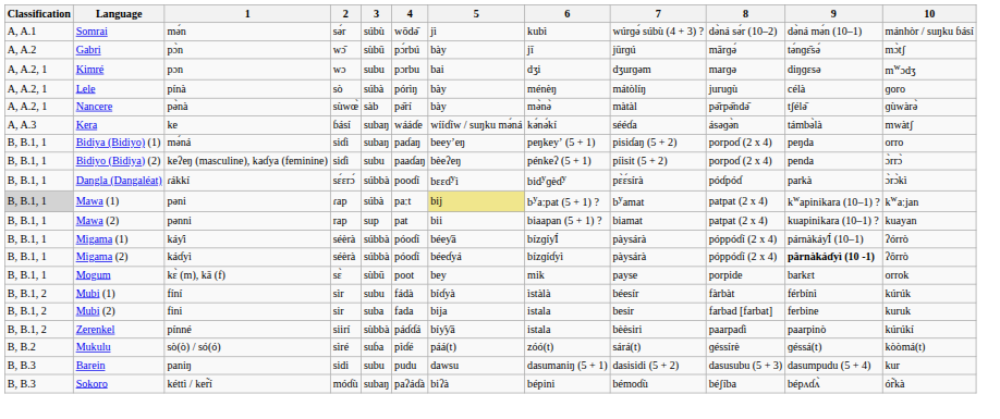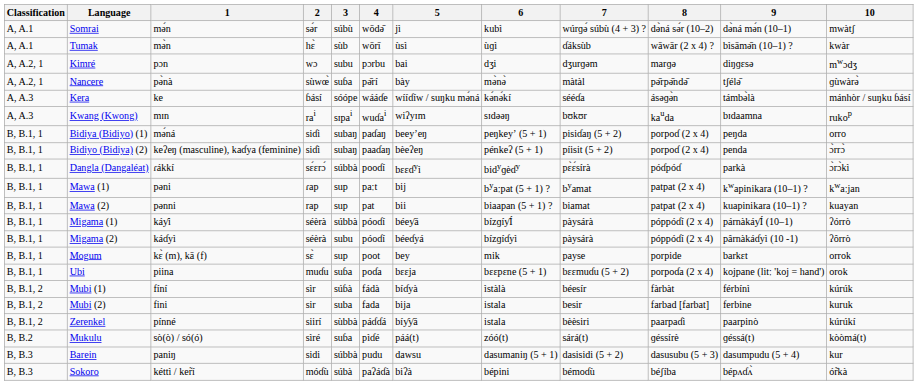Somrai | 10: mánhòr / suŋku ɓásí -> mwàtʃ
+ row: A, A.1 | Tumak | mə̀n | hɛ̀ | sùb | wōrī | ùsì | ùɡì | ɗáksùb | wāwār (2 x 4) ? | bìsāmə̄n (10–1) ? | kwàr
- row: A, A.2 | Gabri | pɔ̀n | wɔ̄ | sùbū | pɔ́rbú | bày | jī | jūrɡú | mārɡə́ | tə́nɡɛ̄sə́ | mɔ̀tʃ
- row: A, A.2, 1 | Lele | pínà | sò | súbà | pórìŋ | bày | ménèŋ | mátòlíŋ | juruɡù | célà | ɡoro
Nancere | 3: sàb -> suɓa
Kera | 3: subaŋ -> sóópe
Kera | 10: mwàtʃ -> mánhòr / suŋku ɓásí
+ row: A, A.3 | Kwang (Kwong) | mɪn | rai | sɪpai | wuɗai | wiʔyɪm | sɪdəəŋ | bʊkʊr | kauda | bɪdaamna | rukop
Bidiyo (Bidiya) (2) | 3: subu -> subaŋ
Mawa (1) | Classification: lightgrey background -> no background
Mawa (1) | 3: súbà -> sup
Mawa (1) | 5: khaki background -> no background
Migama (2) | 3: súbbà -> subu
Migama (2) | 9: bold -> normal
Mogum | 3: sùbū -> sup
+ row: B, B.1, 1 | Ubi | piina | muɗu | suɓa | poɗa | bɛɛja | bɛɛpɛne (5 + 1) | bɛɛmuɗu (5 + 2) | porpoɗa (2 x 4) | kojpane (litː 'koj = hand') | orok
Mubi (1) | 3: subu -> súɓà
Barein | 3: subu -> súbbà
Sokoro | 3: subaŋ -> súbà
